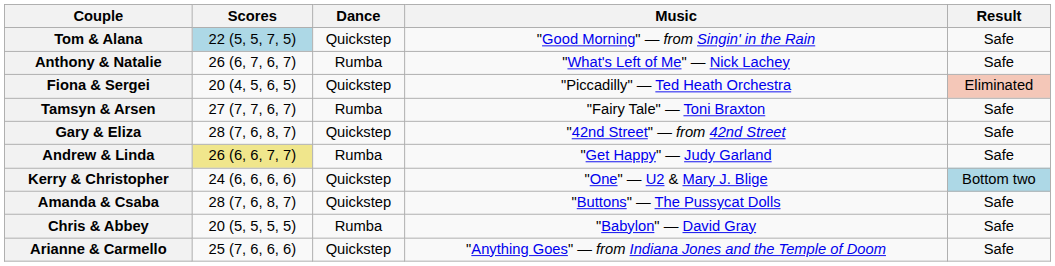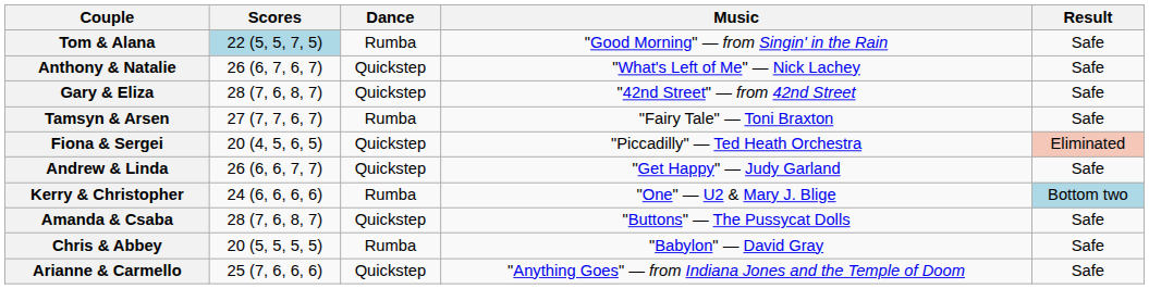Tom & Alana | Dance: Quickstep -> Rumba
Anthony & Natalie | Dance: Rumba -> Quickstep
rows swapped: Fiona & Sergei <-> Gary & Eliza
Andrew & Linda | Scores: khaki background -> no background
Andrew & Linda | Dance: Rumba -> Quickstep
Kerry & Christopher | Dance: Quickstep -> Rumba
